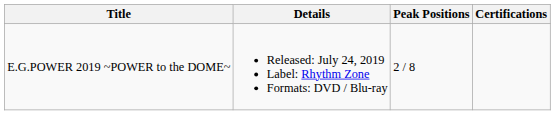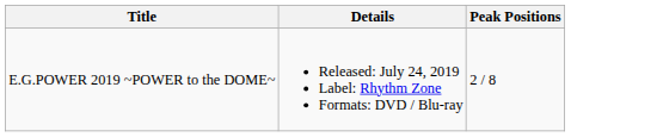- column: Certifications
